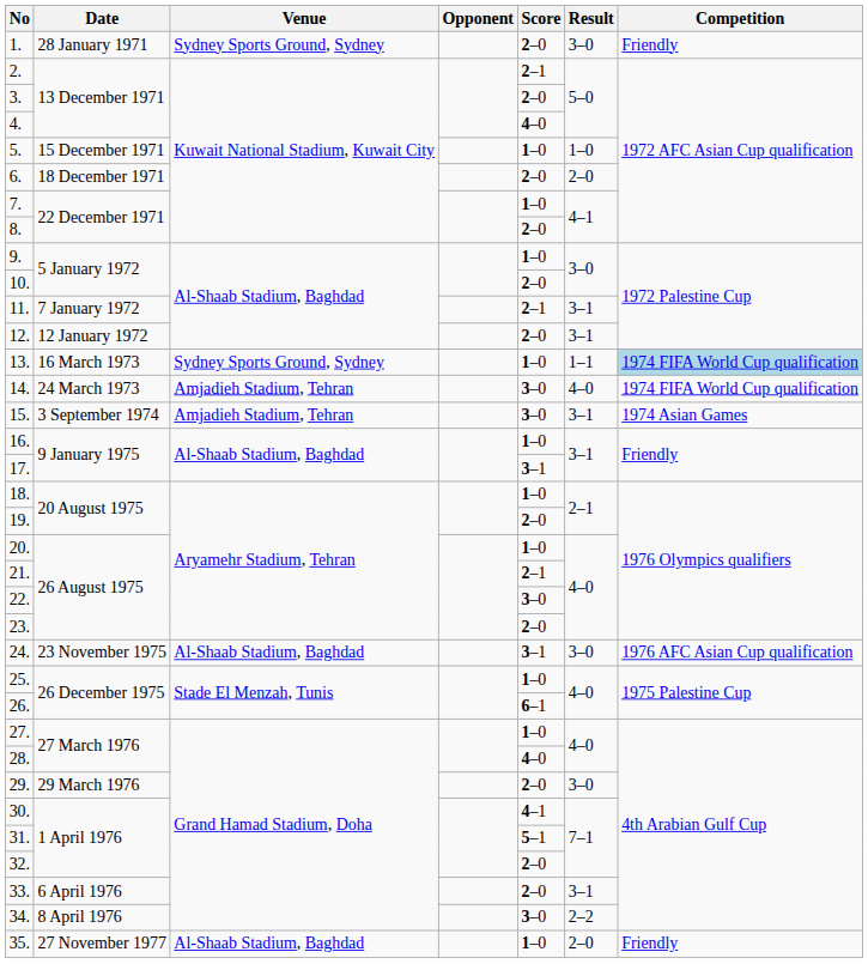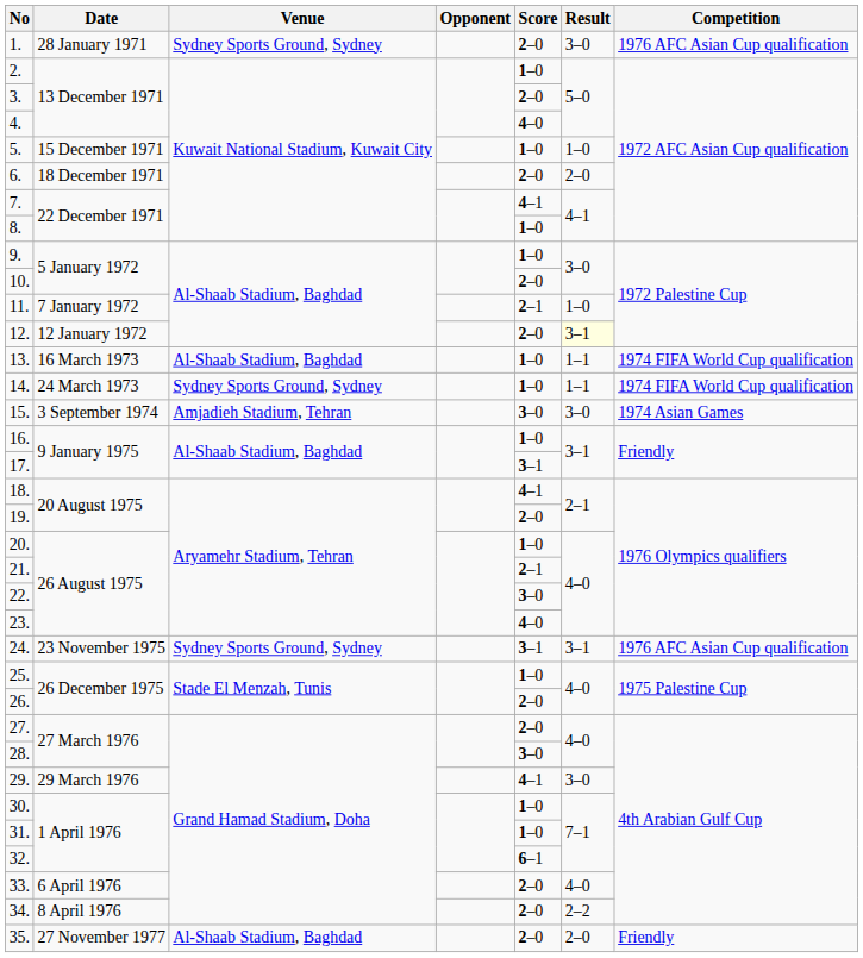1. | Competition: Friendly -> 1976 AFC Asian Cup qualification
2. | Score: 2–1 -> 1–0
7. | Score: 1–0 -> 4–1
8. | Score: 2–0 -> 1–0
11. | Result: 3–1 -> 1–0
12. | Result: no background -> lightyellow background
13. | Venue: Sydney Sports Ground, Sydney -> Al-Shaab Stadium, Baghdad
13. | Competition: lightblue background -> no background
14. | Venue: Amjadieh Stadium, Tehran -> Sydney Sports Ground, Sydney
14. | Score: 3–0 -> 1–0
14. | Result: 4–0 -> 1–1
15. | Result: 3–1 -> 3–0
18. | Score: 1–0 -> 4–1
23. | Score: 2–0 -> 4–0
24. | Venue: Al-Shaab Stadium, Baghdad -> Sydney Sports Ground, Sydney
24. | Result: 3–0 -> 3–1
26. | Score: 6–1 -> 2–0
27. | Score: 1–0 -> 2–0
28. | Score: 4–0 -> 3–0
29. | Score: 2–0 -> 4–1
30. | Score: 4–1 -> 1–0
31. | Score: 5–1 -> 1–0
32. | Score: 2–0 -> 6–1
33. | Result: 3–1 -> 4–0
34. | Score: 3–0 -> 2–0
35. | Score: 1–0 -> 2–0
